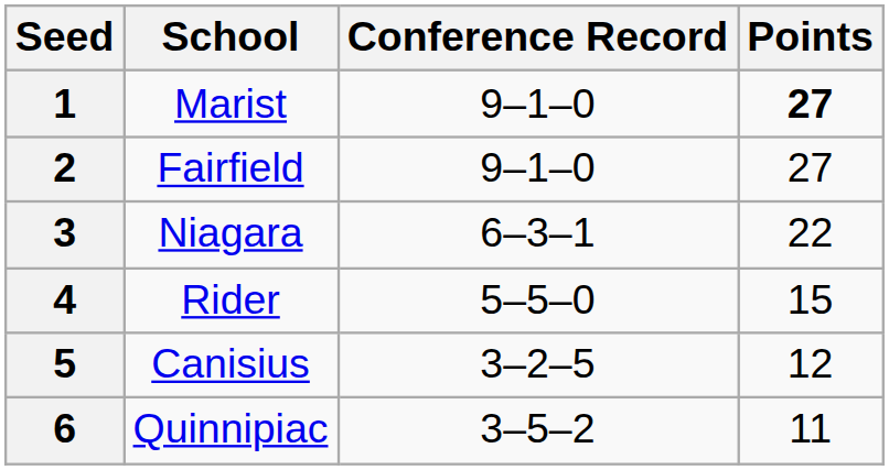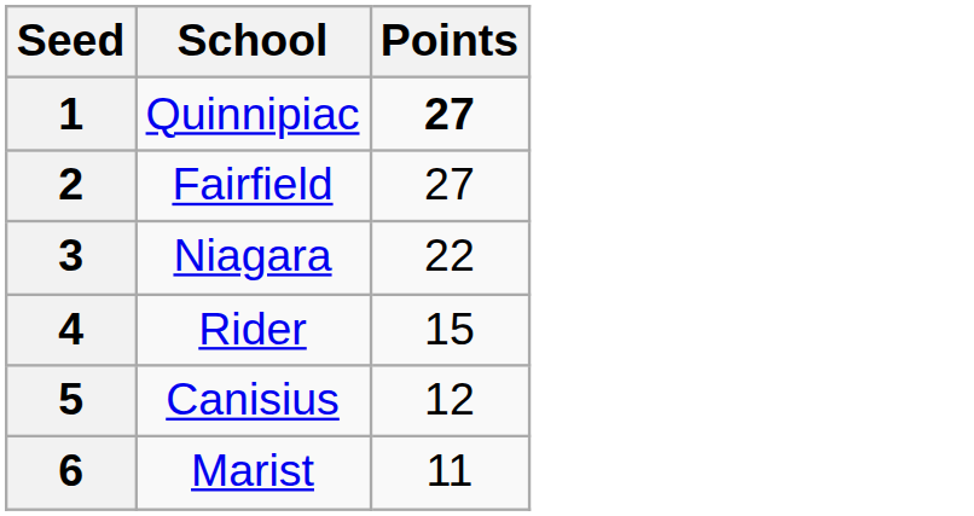- column: Conference Record | 9–1–0 | 9–1–0 | 6–3–1 | 5–5–0 | 3–2–5 | 3–5–2
1 | School: Marist -> Quinnipiac
6 | School: Quinnipiac -> Marist
